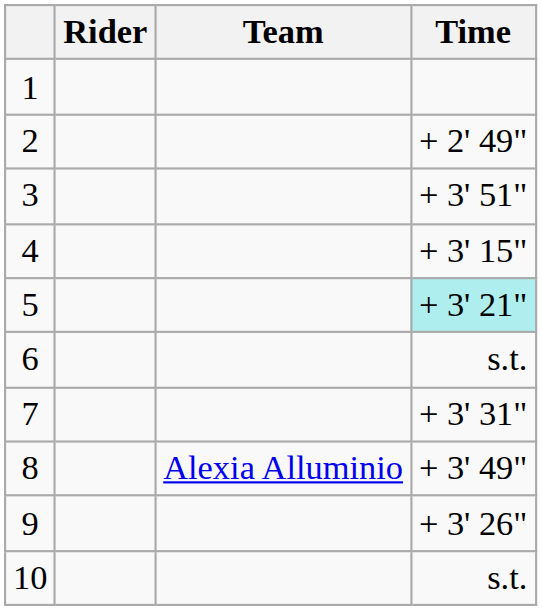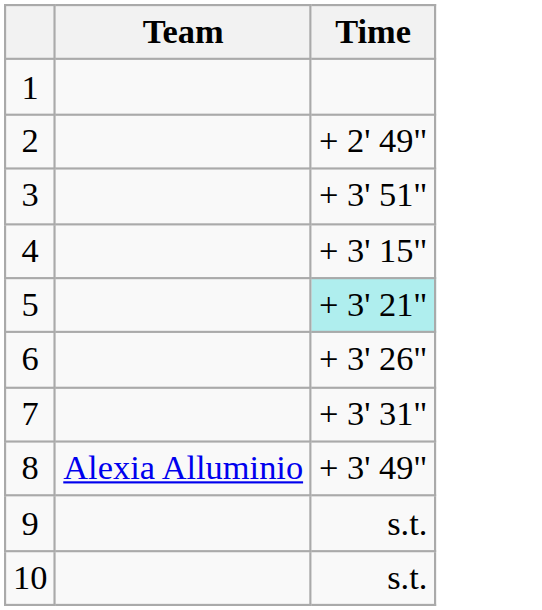- column: Rider
6 | Time: s.t. -> + 3' 26"
9 | Time: + 3' 26" -> s.t.
